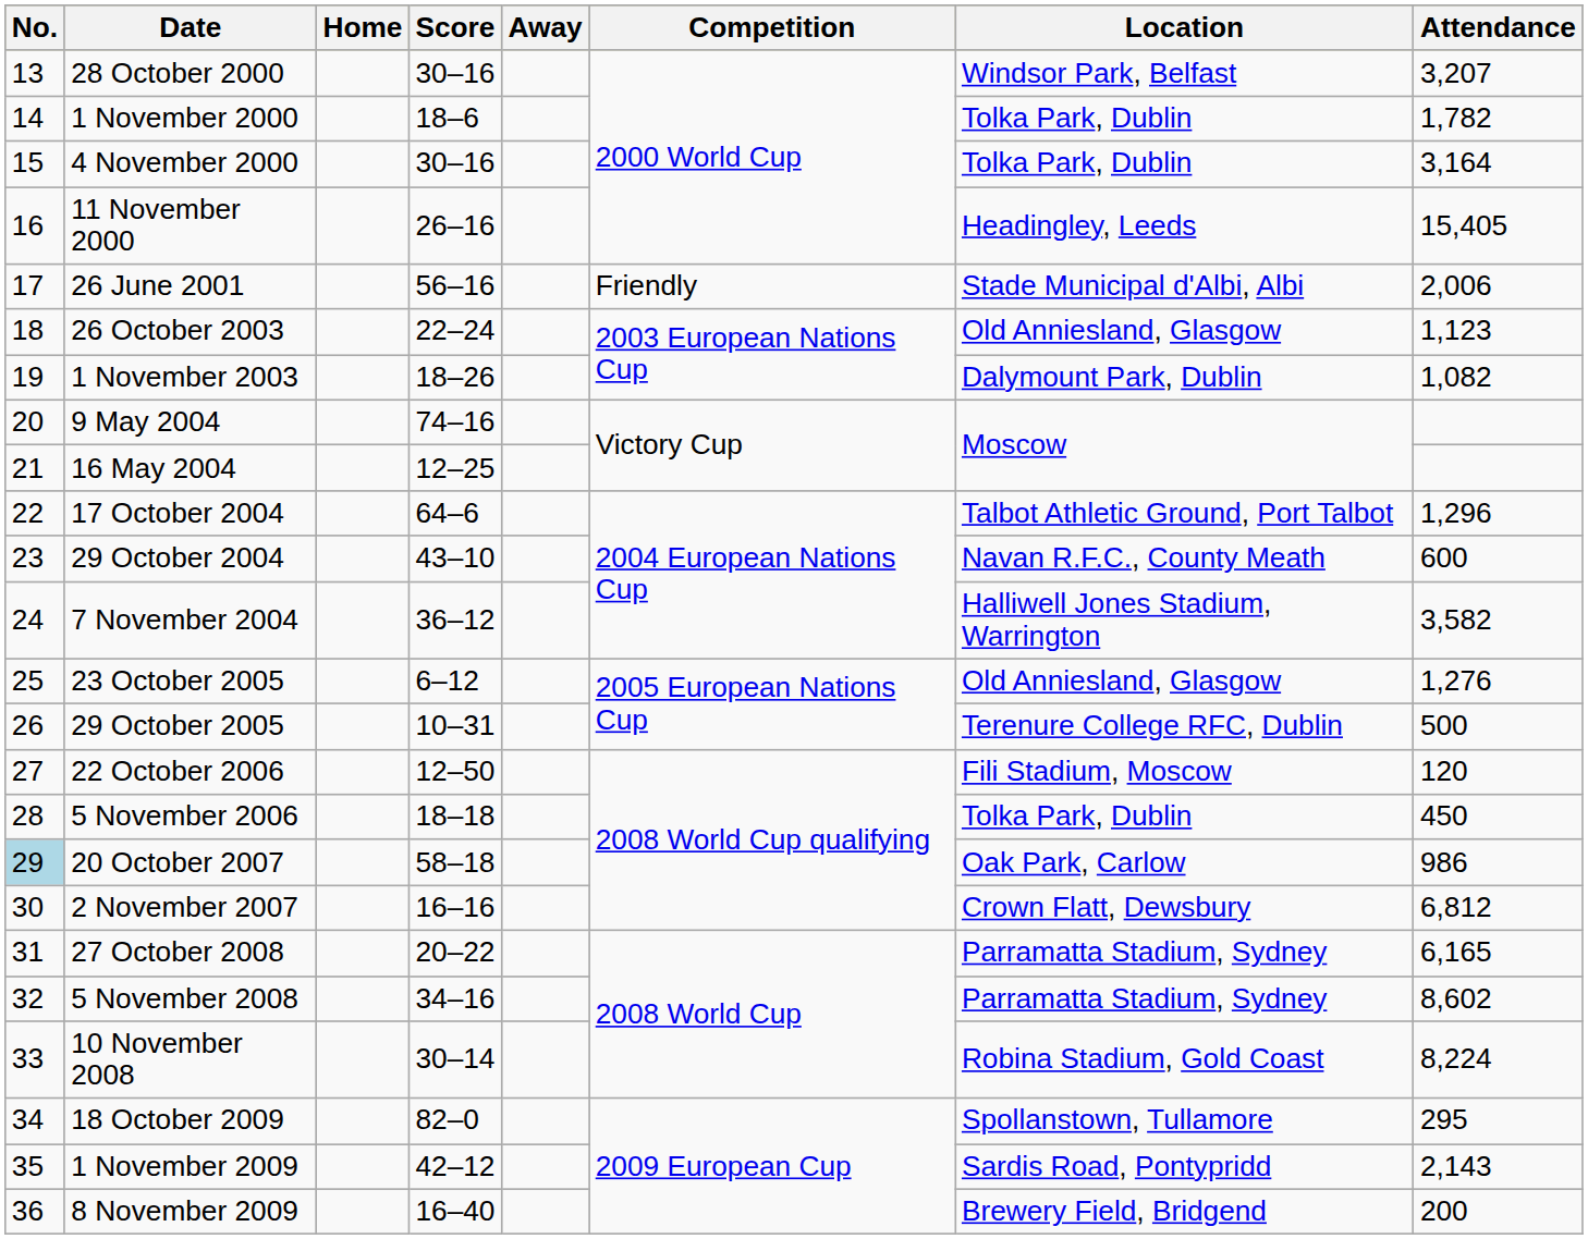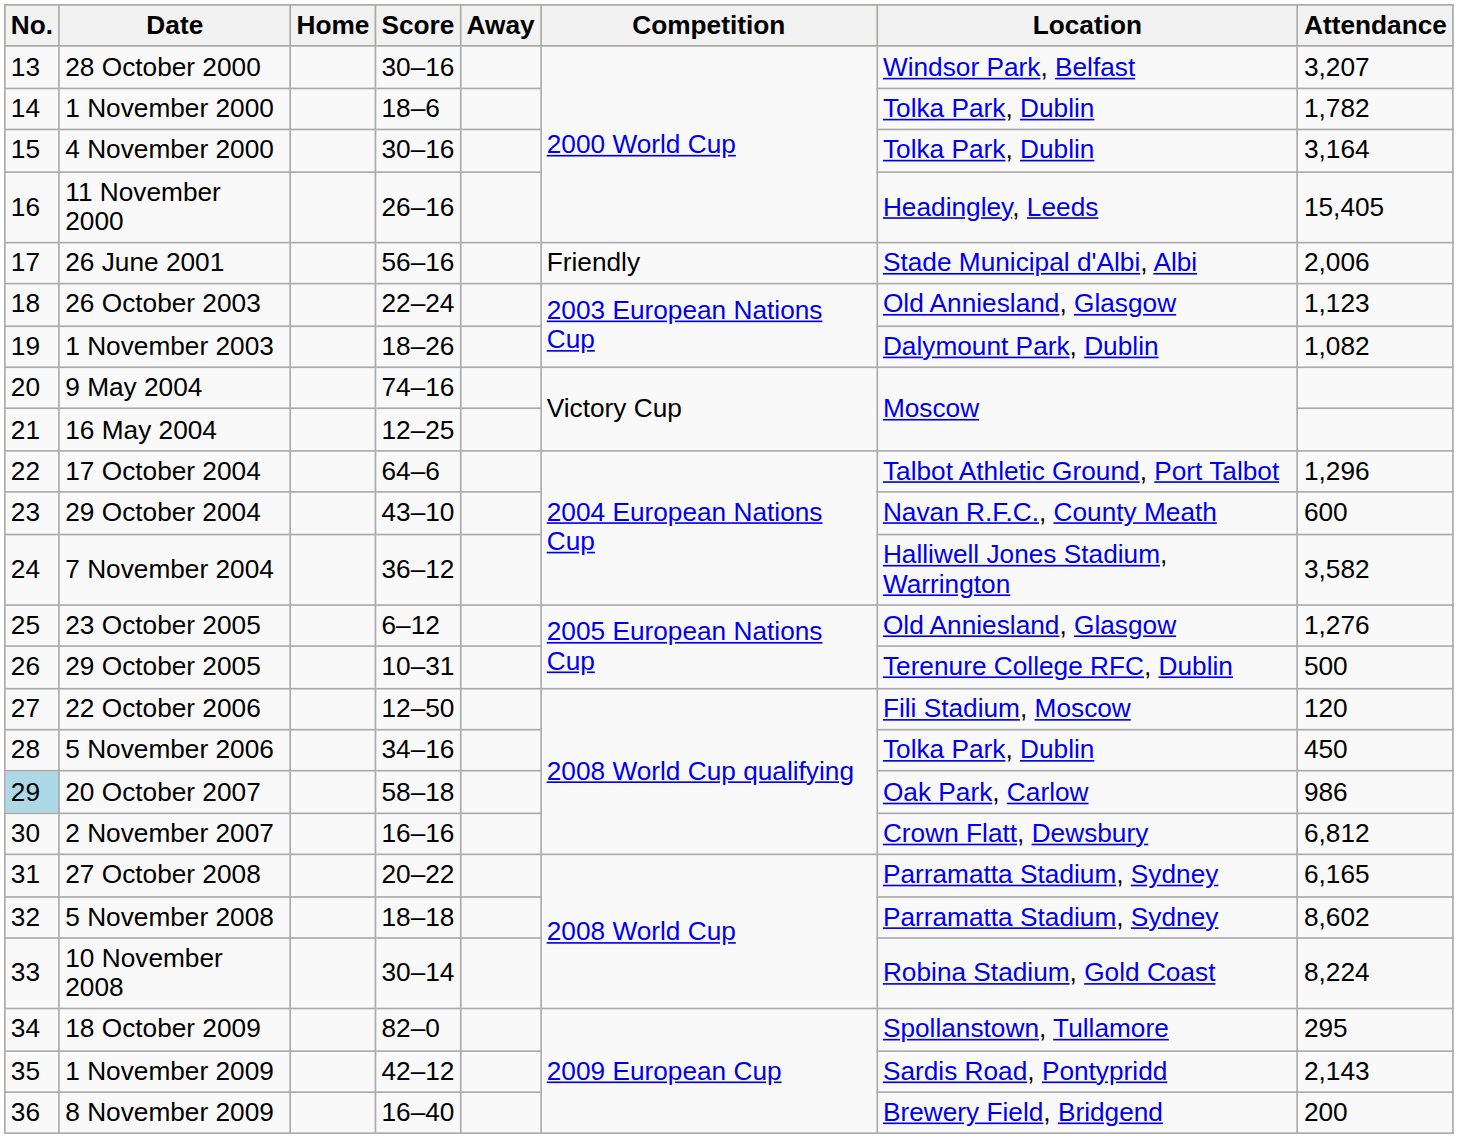5 November 2006 | Score: 18–18 -> 34–16
5 November 2008 | Score: 34–16 -> 18–18
